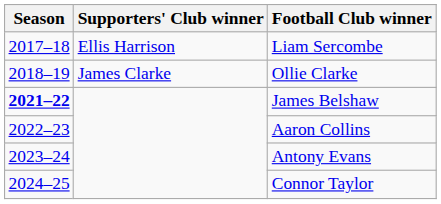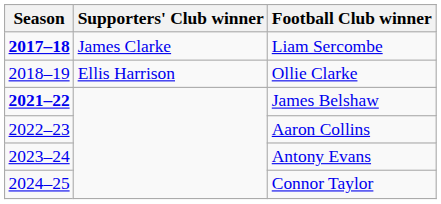Liam Sercombe | Season: normal -> bold
Liam Sercombe | Supporters' Club winner: Ellis Harrison -> James Clarke
Ollie Clarke | Supporters' Club winner: James Clarke -> Ellis Harrison
